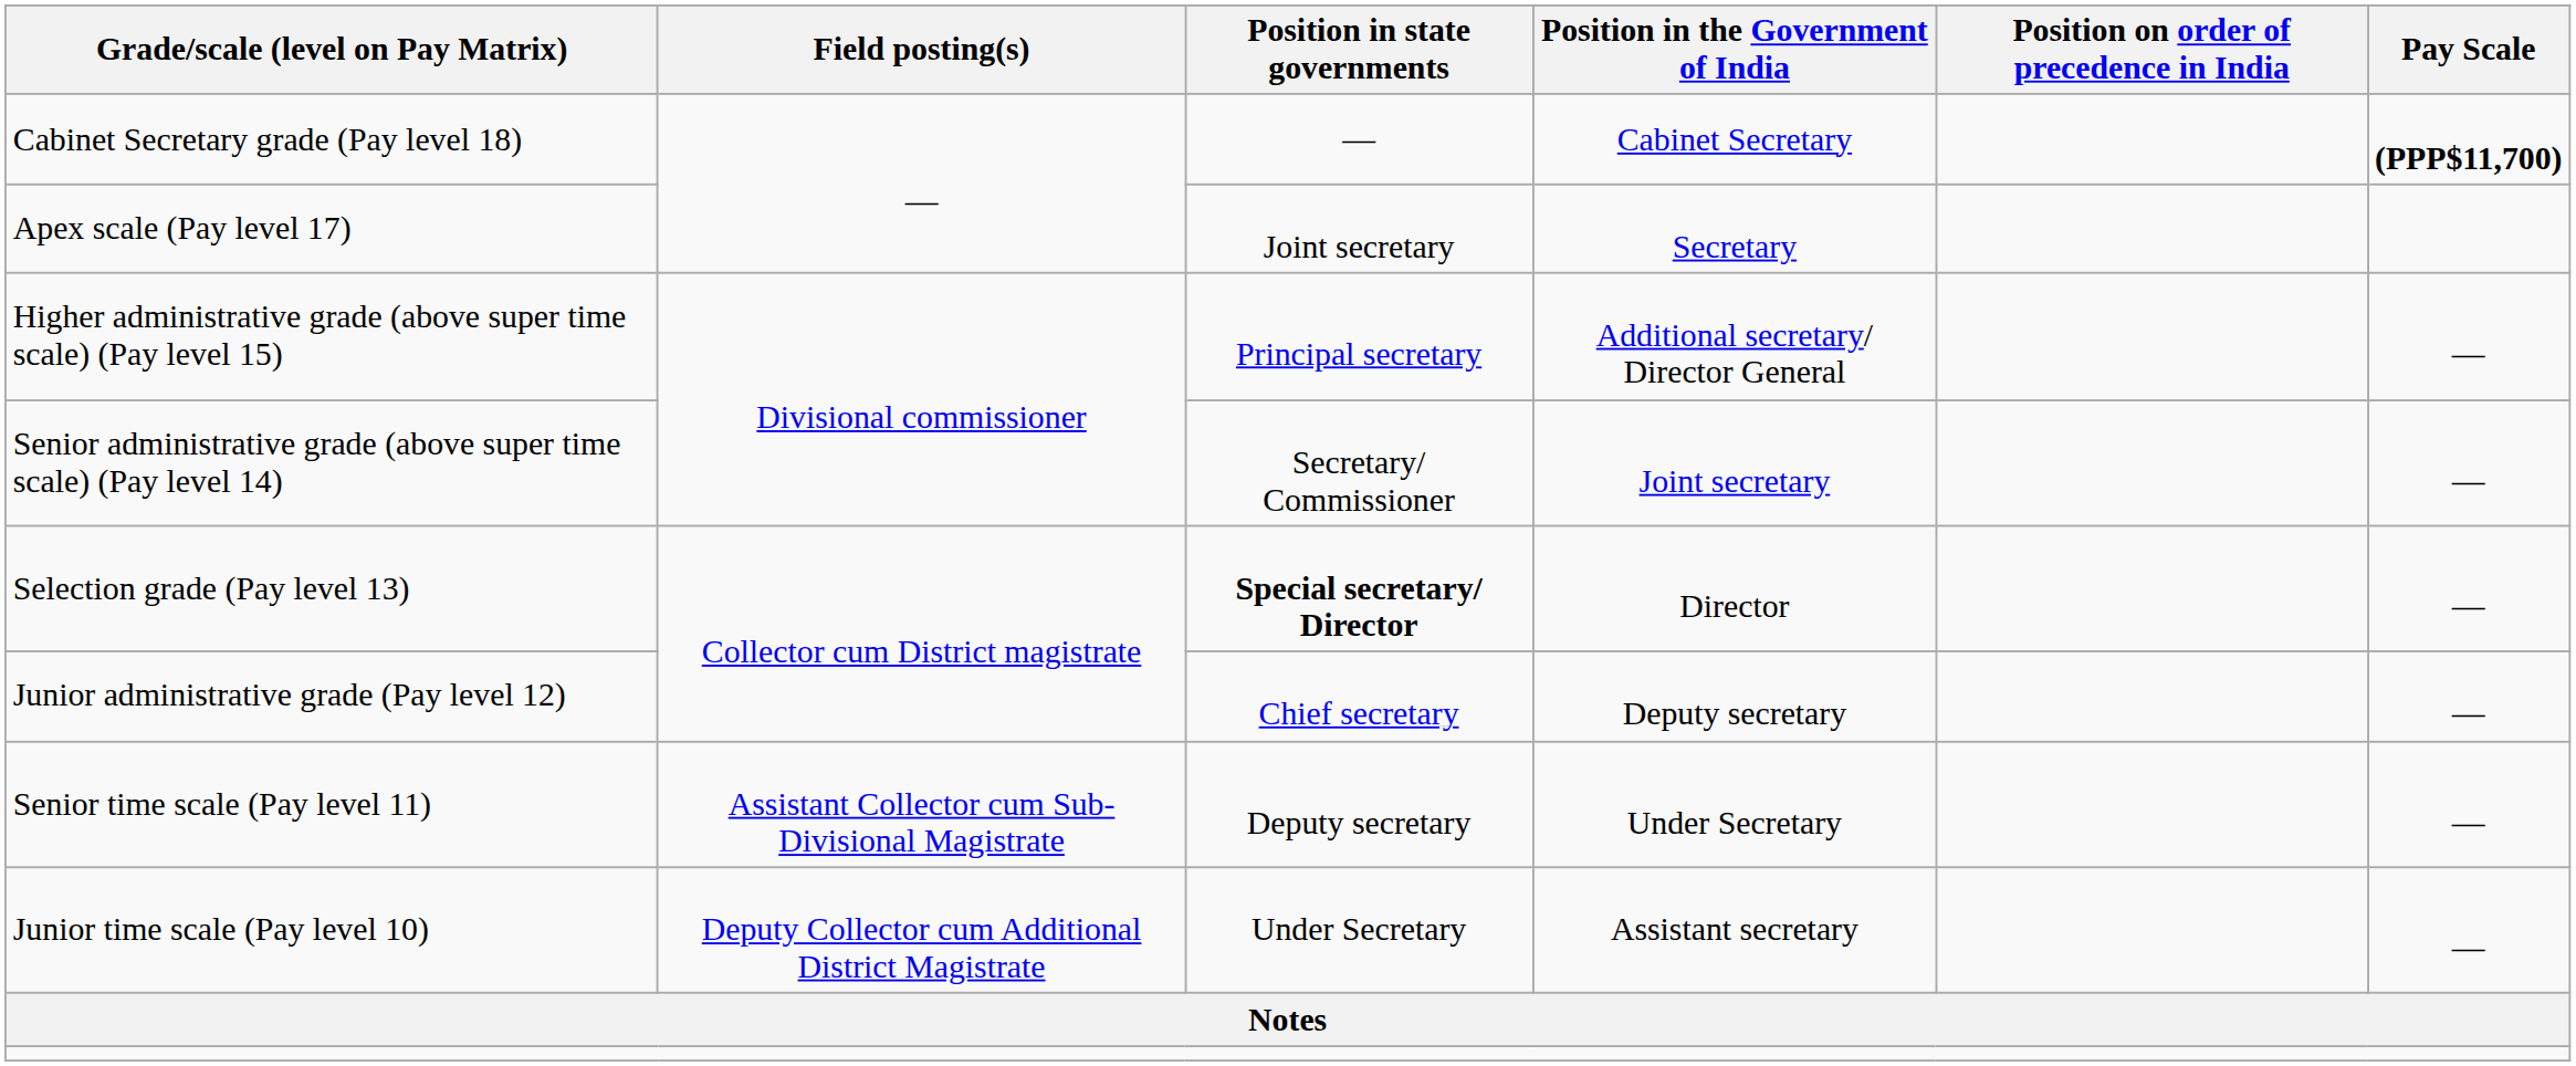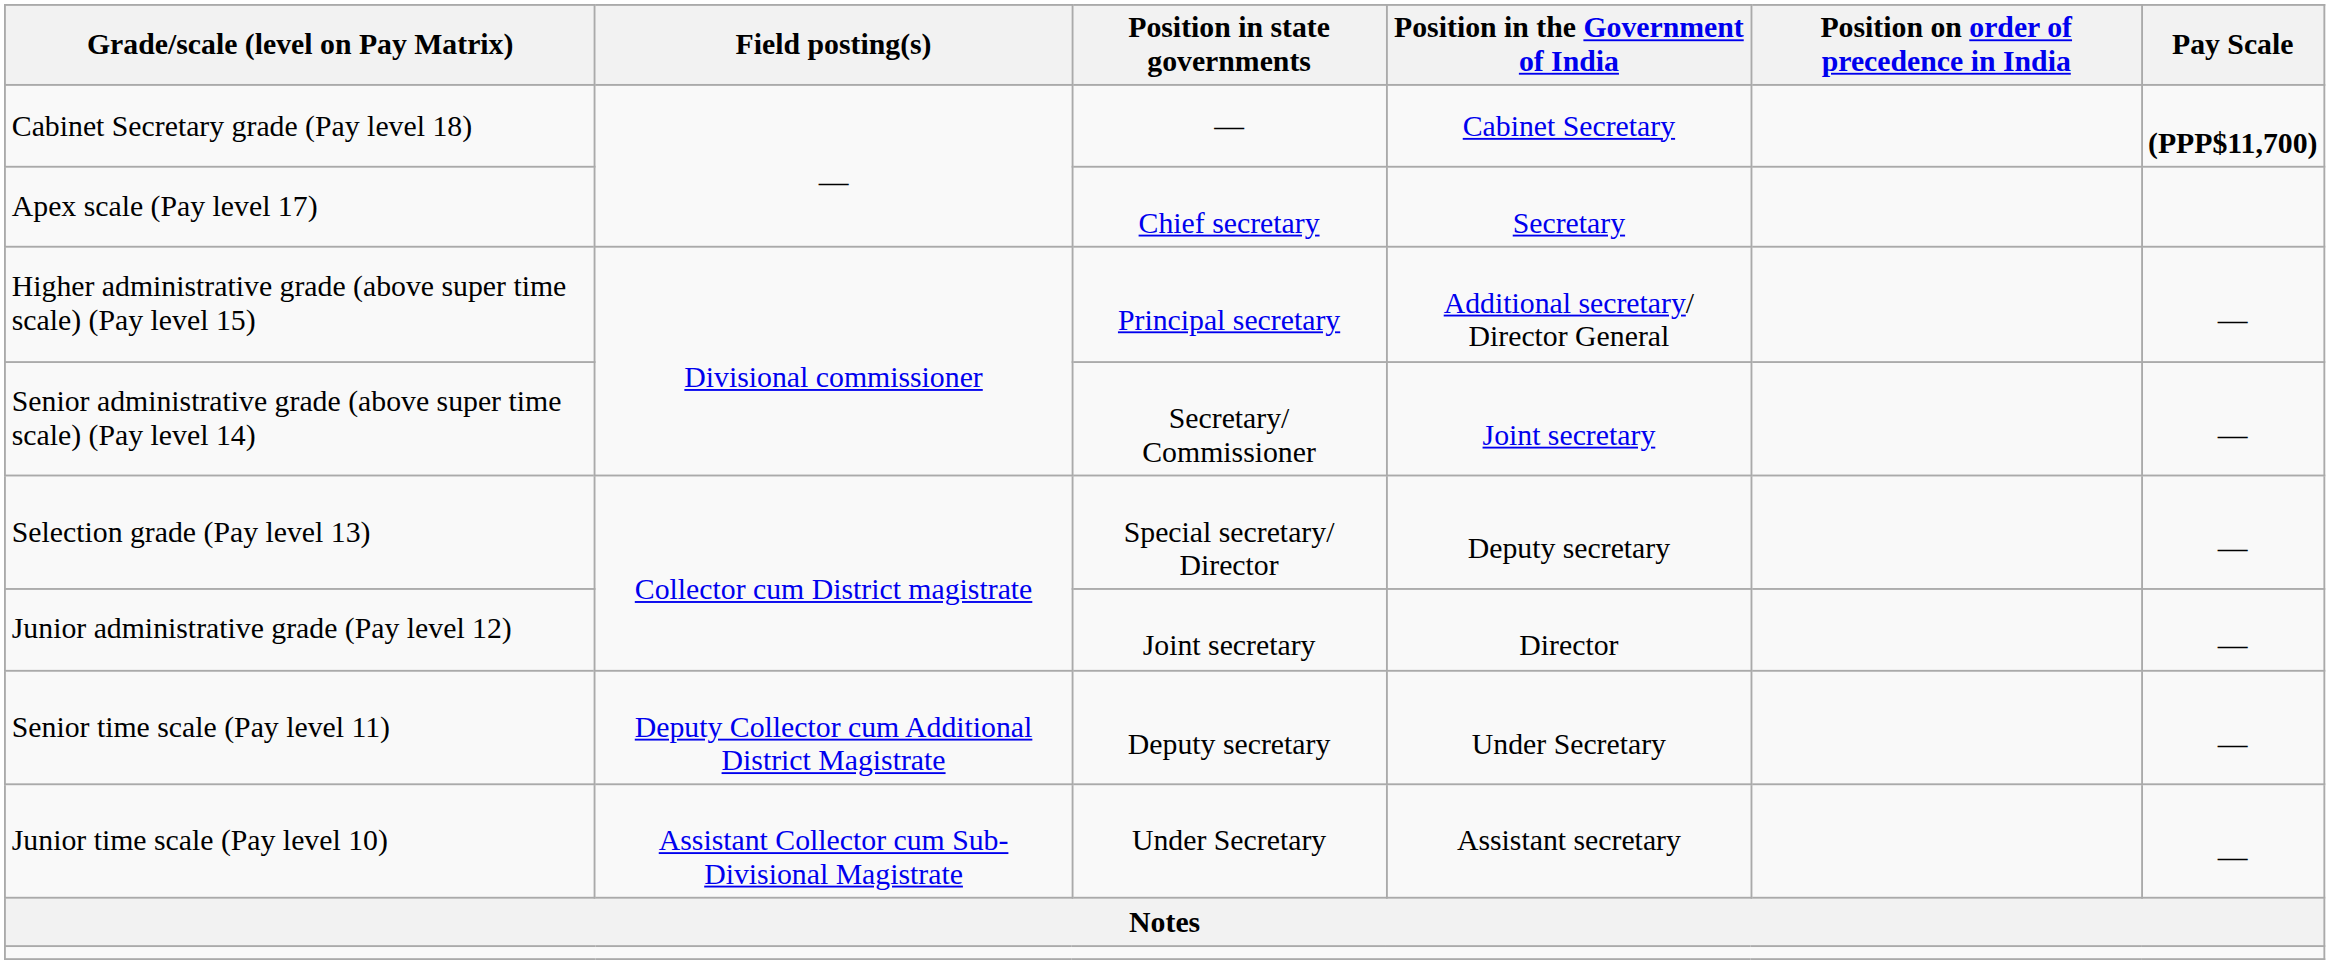Apex scale (Pay level 17) | Position in state governments: Joint secretary -> Chief secretary
Selection grade (Pay level 13) | Position in state governments: bold -> normal
Selection grade (Pay level 13) | Position in the Government of India: Director -> Deputy secretary
Junior administrative grade (Pay level 12) | Position in state governments: Chief secretary -> Joint secretary
Junior administrative grade (Pay level 12) | Position in the Government of India: Deputy secretary -> Director
Senior time scale (Pay level 11) | Field posting(s): Assistant Collector cum Sub-Divisional Magistrate -> Deputy Collector cum Additional District Magistrate
Junior time scale (Pay level 10) | Field posting(s): Deputy Collector cum Additional District Magistrate -> Assistant Collector cum Sub-Divisional Magistrate
